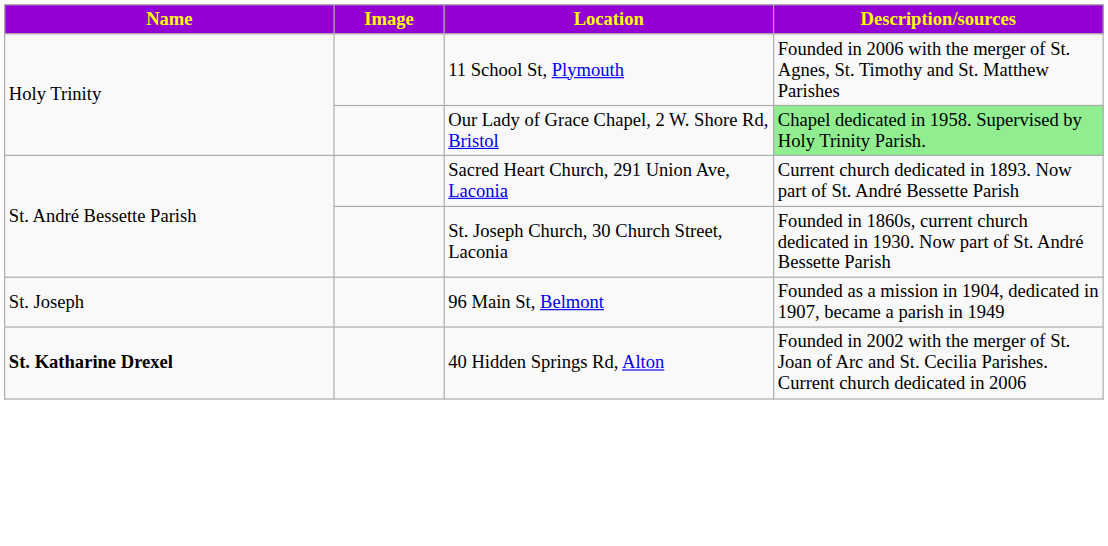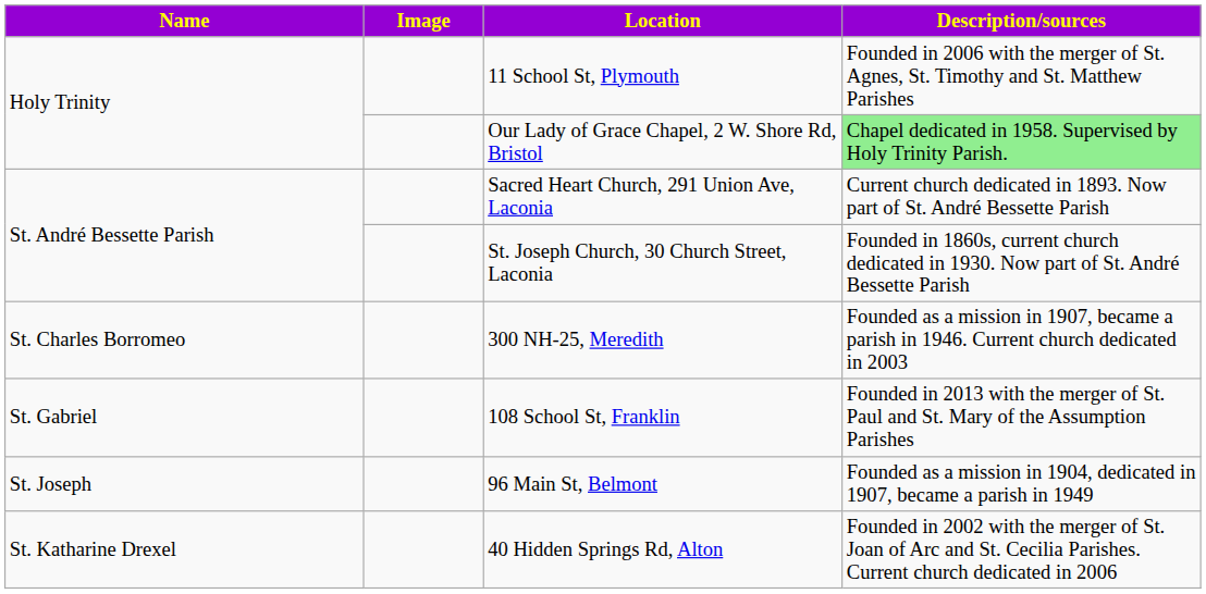+ row: St. Charles Borromeo | 300 NH-25, Meredith | Founded as a mission in 1907, became a parish in 1946. Current church dedicated in 2003
+ row: St. Gabriel | 108 School St, Franklin | Founded in 2013 with the merger of St. Paul and St. Mary of the Assumption Parishes
40 Hidden Springs Rd, Alton | Name: bold -> normal
